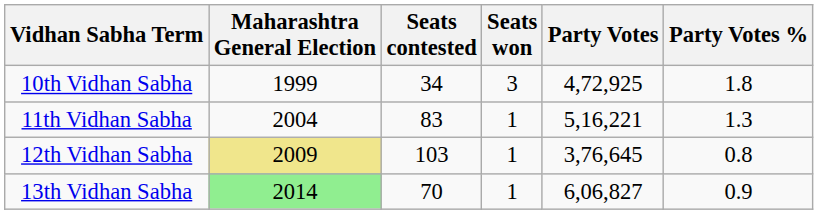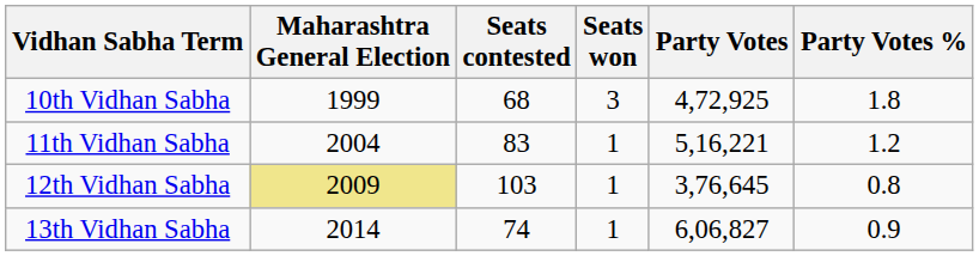10th Vidhan Sabha | Seats contested: 34 -> 68
11th Vidhan Sabha | Party Votes %: 1.3 -> 1.2
13th Vidhan Sabha | Maharashtra General Election: lightgreen background -> no background
13th Vidhan Sabha | Seats contested: 70 -> 74
